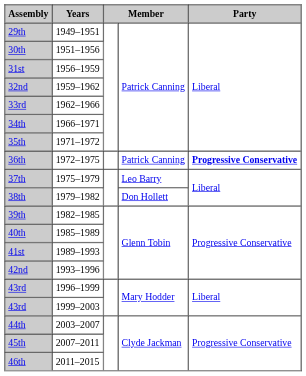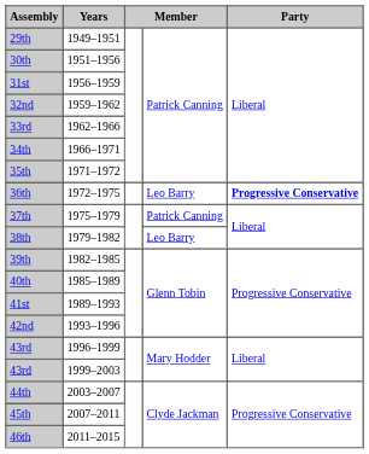36th | column 4: Patrick Canning -> Leo Barry
37th | column 4: Leo Barry -> Patrick Canning
38th | column 4: Don Hollett -> Leo Barry
